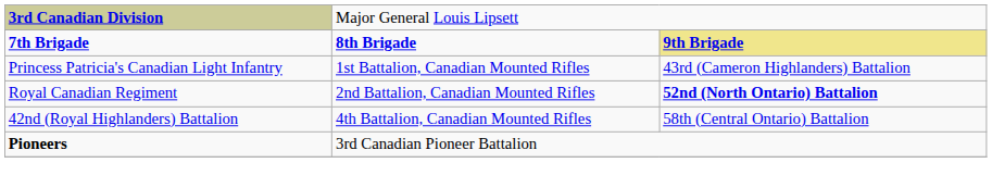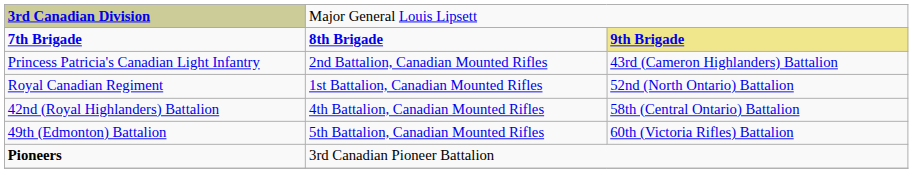Princess Patricia's Canadian Light Infantry | column 2: 1st Battalion, Canadian Mounted Rifles -> 2nd Battalion, Canadian Mounted Rifles
Royal Canadian Regiment | column 2: 2nd Battalion, Canadian Mounted Rifles -> 1st Battalion, Canadian Mounted Rifles
Royal Canadian Regiment | column 3: bold -> normal
+ row: 49th (Edmonton) Battalion | 5th Battalion, Canadian Mounted Rifles | 60th (Victoria Rifles) Battalion
